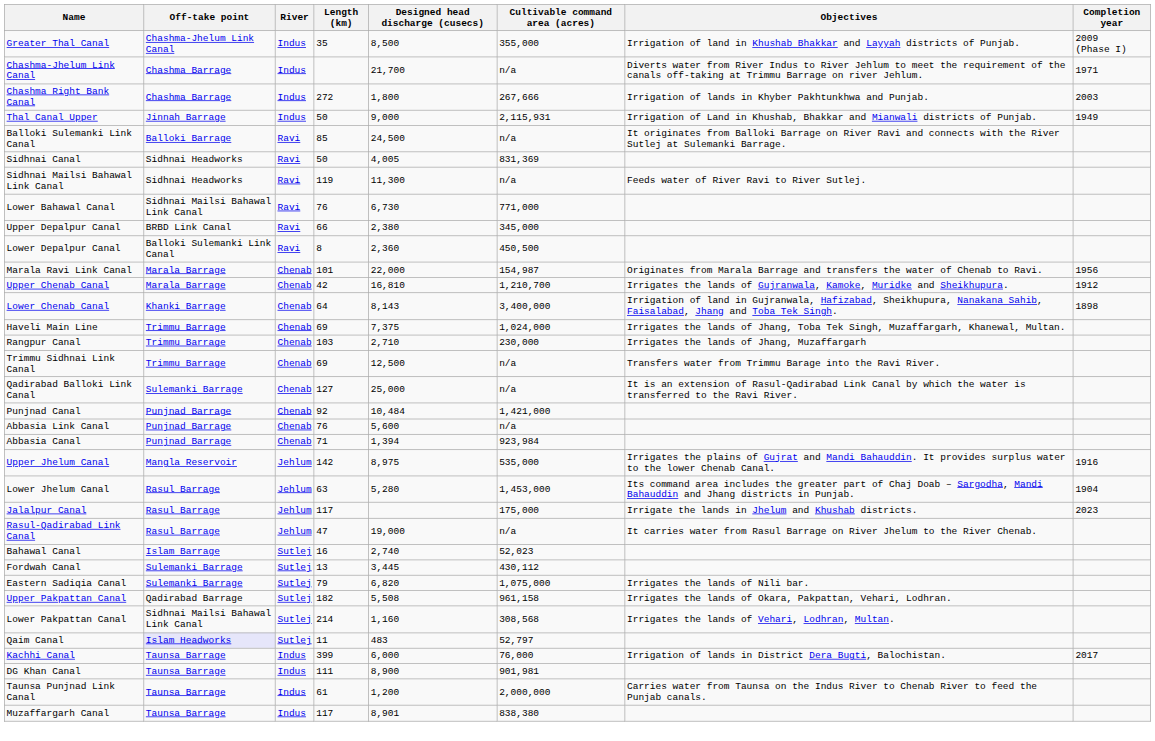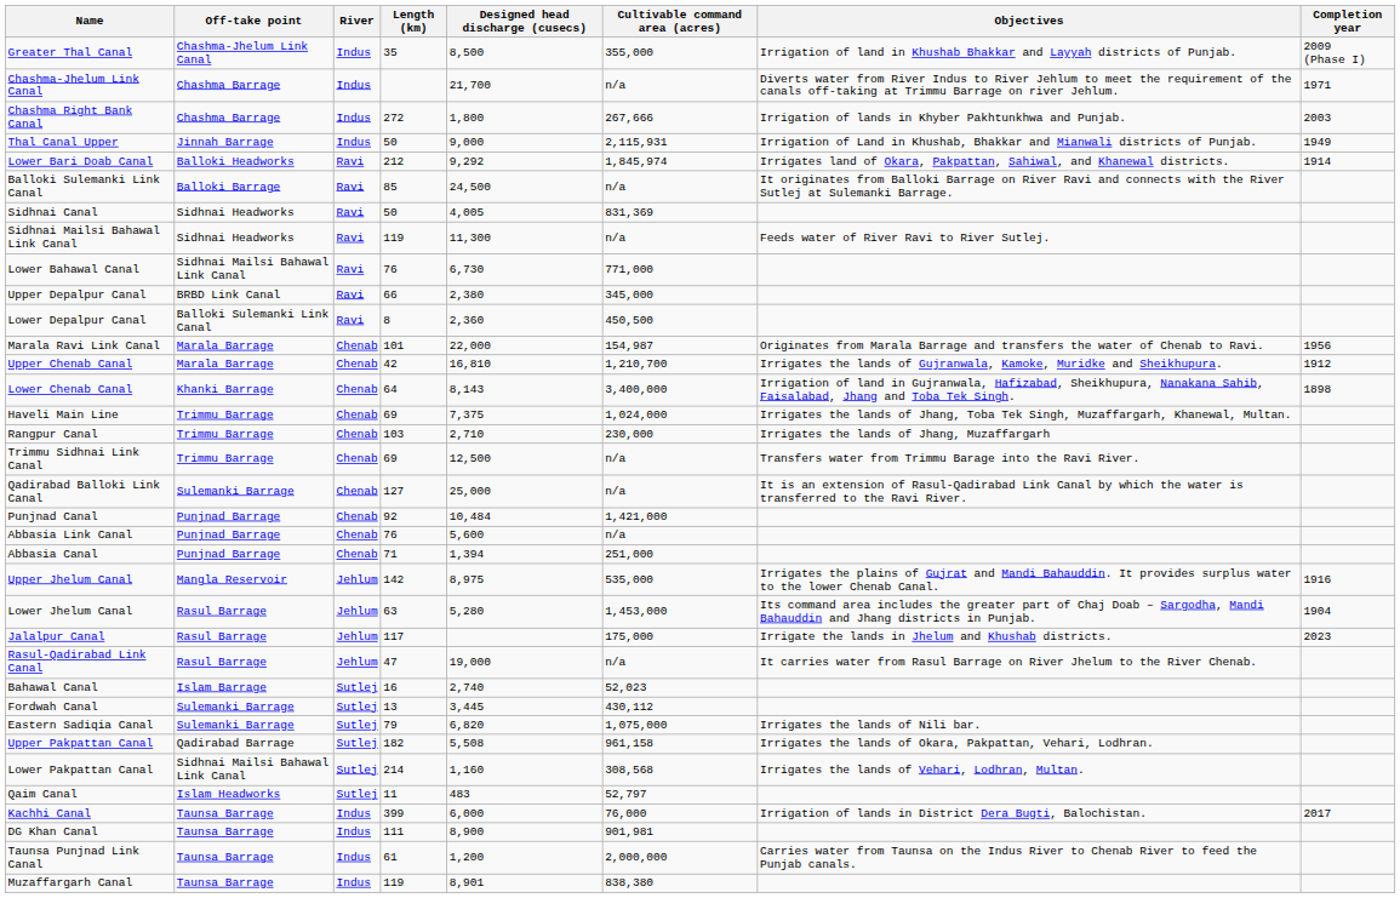+ row: Lower Bari Doab Canal | Balloki Headworks | Ravi | 212 | 9,292 | 1,845,974 | Irrigates land of Okara, Pakpattan, Sahiwal, and Khanewal districts. | 1914
Abbasia Canal | Cultivable command area (acres): 923,984 -> 251,000
Qaim Canal | Off-take point: lavender background -> no background
Muzaffargarh Canal | Length (km): 117 -> 119
